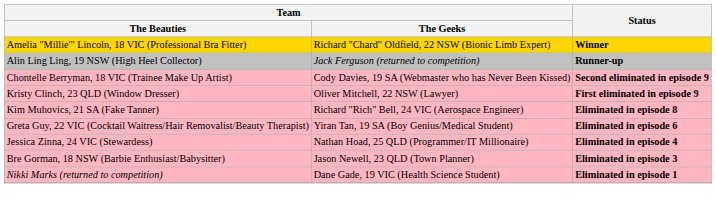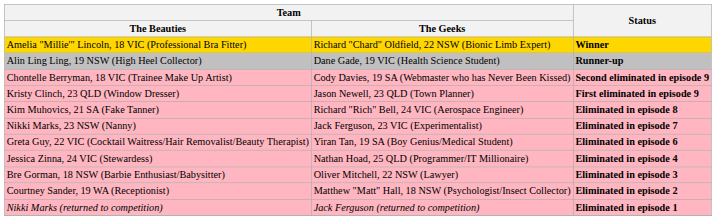Alin Ling Ling, 19 NSW (High Heel Collector) | Team / The Geeks: Jack Ferguson (returned to competition) -> Dane Gade, 19 VIC (Health Science Student)
Kristy Clinch, 23 QLD (Window Dresser) | Team / The Geeks: Oliver Mitchell, 22 NSW (Lawyer) -> Jason Newell, 23 QLD (Town Planner)
+ row: Nikki Marks, 23 NSW (Nanny) | Jack Ferguson, 23 VIC (Experimentalist) | Eliminated in episode 7
Bre Gorman, 18 NSW (Barbie Enthusiast/Babysitter) | Team / The Geeks: Jason Newell, 23 QLD (Town Planner) -> Oliver Mitchell, 22 NSW (Lawyer)
+ row: Courtney Sander, 19 WA (Receptionist) | Matthew "Matt" Hall, 18 NSW (Psychologist/Insect Collector) | Eliminated in episode 2
Nikki Marks (returned to competition) | Team / The Geeks: Dane Gade, 19 VIC (Health Science Student) -> Jack Ferguson (returned to competition)
